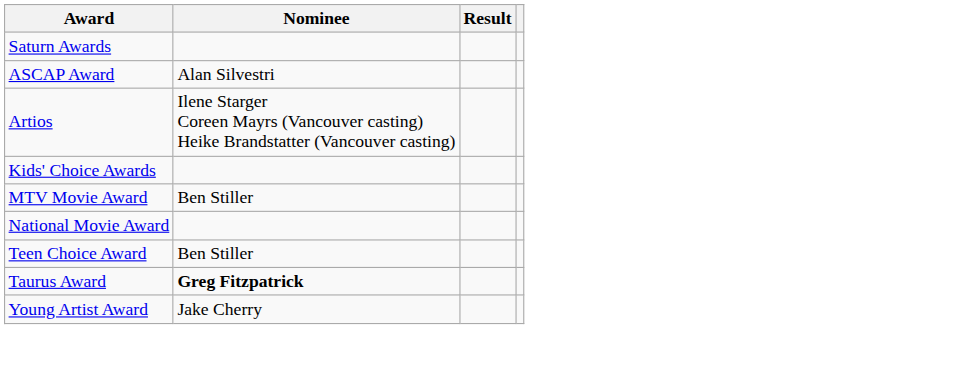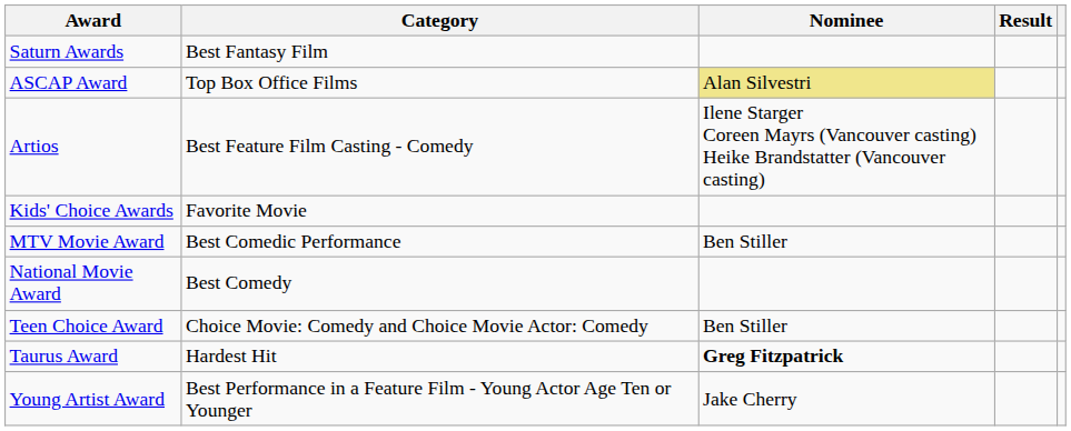+ column: Category | Best Fantasy Film | Top Box Office Films | Best Feature Film Casting - Comedy | Favorite Movie | Best Comedic Performance | Best Comedy | Choice Movie: Comedy and Choice Movie Actor: Comedy | Hardest Hit | Best Performance in a Feature Film - Young Actor Age Ten or Younger
ASCAP Award | Nominee: no background -> khaki background
